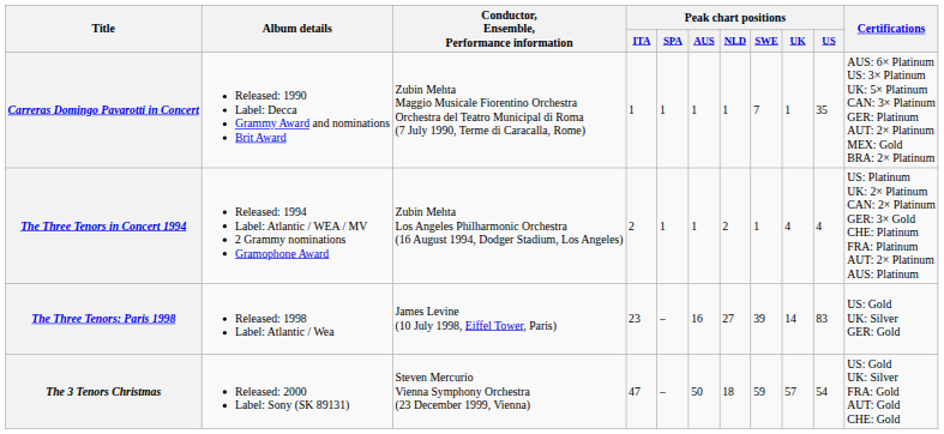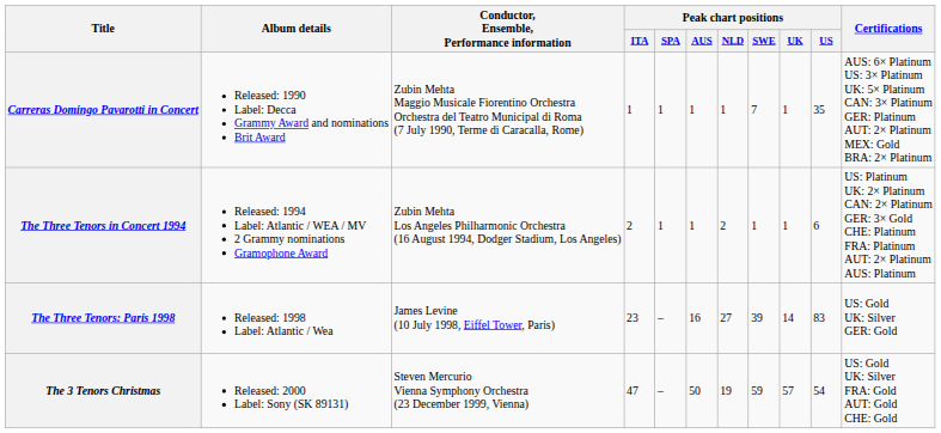The Three Tenors in Concert 1994 | Peak chart positions / UK: 4 -> 1
The Three Tenors in Concert 1994 | Peak chart positions / US: 4 -> 6
The 3 Tenors Christmas | Peak chart positions / NLD: 18 -> 19
